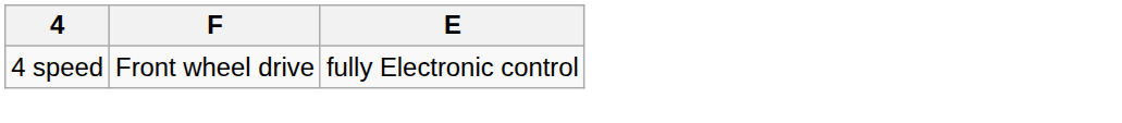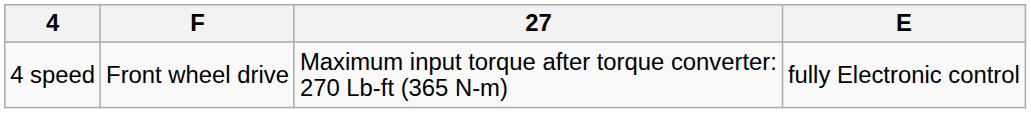+ column: 27 | Maximum input torque after torque converter: 270 Lb-ft (365 N-m)
